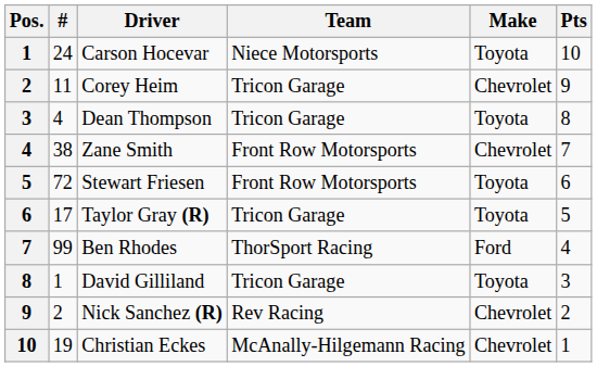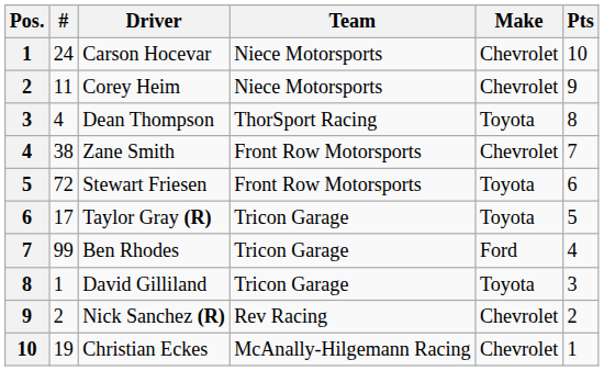Carson Hocevar | Make: Toyota -> Chevrolet
Corey Heim | Team: Tricon Garage -> Niece Motorsports
Dean Thompson | Team: Tricon Garage -> ThorSport Racing
Ben Rhodes | Team: ThorSport Racing -> Tricon Garage
